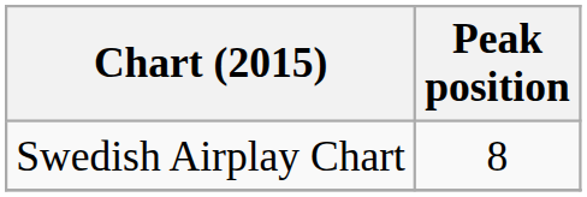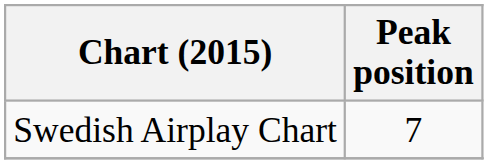Swedish Airplay Chart | Peak position: 8 -> 7
